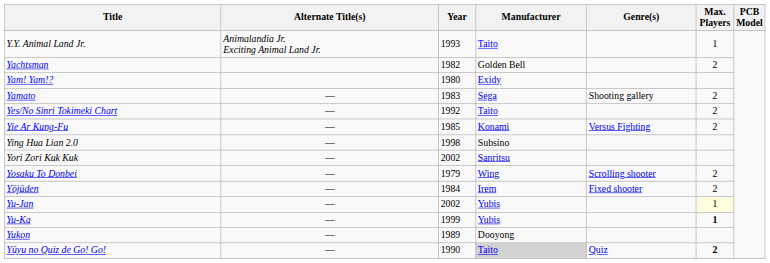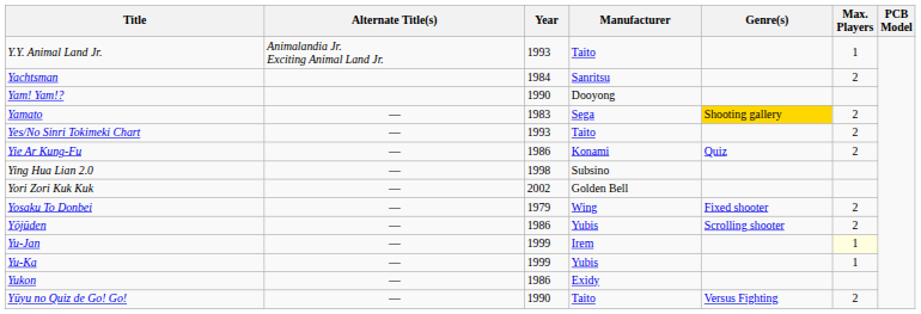Yachtsman | Year: 1982 -> 1984
Yachtsman | Manufacturer: Golden Bell -> Sanritsu
Yam! Yam!? | Year: 1980 -> 1990
Yam! Yam!? | Manufacturer: Exidy -> Dooyong
Yamato | Genre(s): no background -> gold background
Yes/No Sinri Tokimeki Chart | Year: 1992 -> 1993
Yie Ar Kung-Fu | Year: 1985 -> 1986
Yie Ar Kung-Fu | Genre(s): Versus Fighting -> Quiz
Yori Zori Kuk Kuk | Manufacturer: Sanritsu -> Golden Bell
Yosaku To Donbei | Genre(s): Scrolling shooter -> Fixed shooter
Yōjūden | Year: 1984 -> 1986
Yōjūden | Manufacturer: Irem -> Yubis
Yōjūden | Genre(s): Fixed shooter -> Scrolling shooter
Yu-Jan | Year: 2002 -> 1999
Yu-Jan | Manufacturer: Yubis -> Irem
Yu-Ka | Max. Players: bold -> normal
Yukon | Year: 1989 -> 1986
Yukon | Manufacturer: Dooyong -> Exidy
Yūyu no Quiz de Go! Go! | Manufacturer: lightgrey background -> no background
Yūyu no Quiz de Go! Go! | Genre(s): Quiz -> Versus Fighting
Yūyu no Quiz de Go! Go! | Max. Players: bold -> normal
